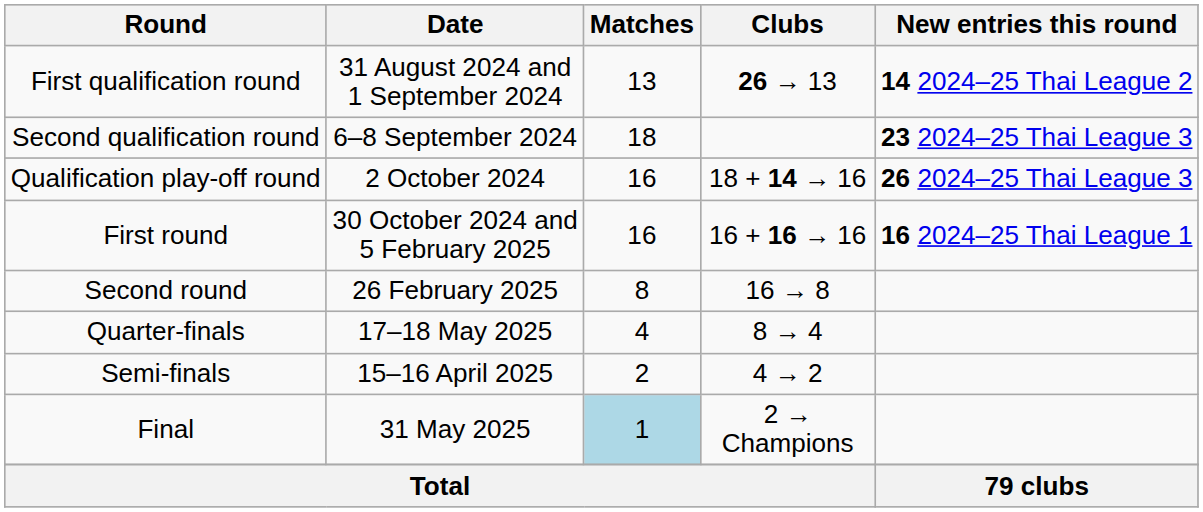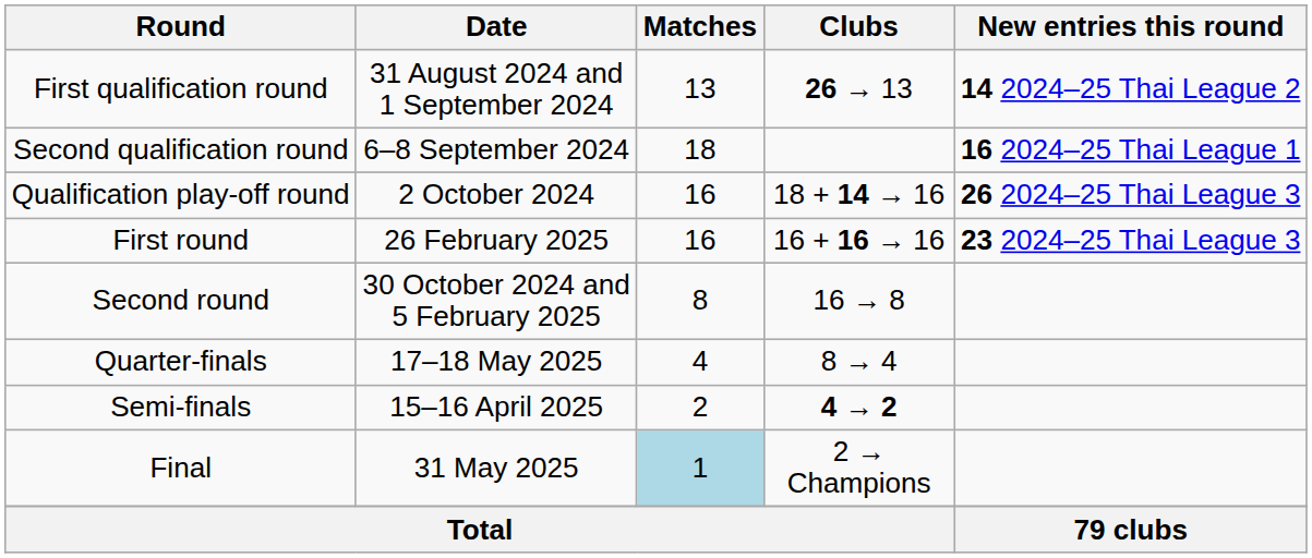Second qualification round | New entries this round: 23 2024–25 Thai League 3 -> 16 2024–25 Thai League 1
First round | Date: 30 October 2024 and 5 February 2025 -> 26 February 2025
First round | New entries this round: 16 2024–25 Thai League 1 -> 23 2024–25 Thai League 3
Second round | Date: 26 February 2025 -> 30 October 2024 and 5 February 2025
Semi-finals | Clubs: normal -> bold
